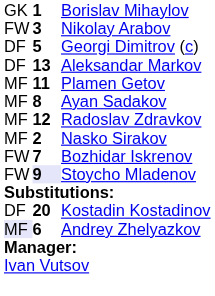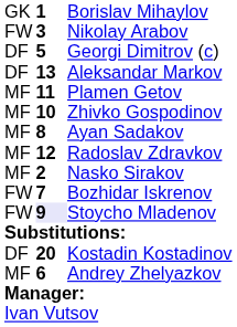+ row: MF | 10 | Zhivko Gospodinov
Andrey Zhelyazkov | column 1: lavender background -> no background
